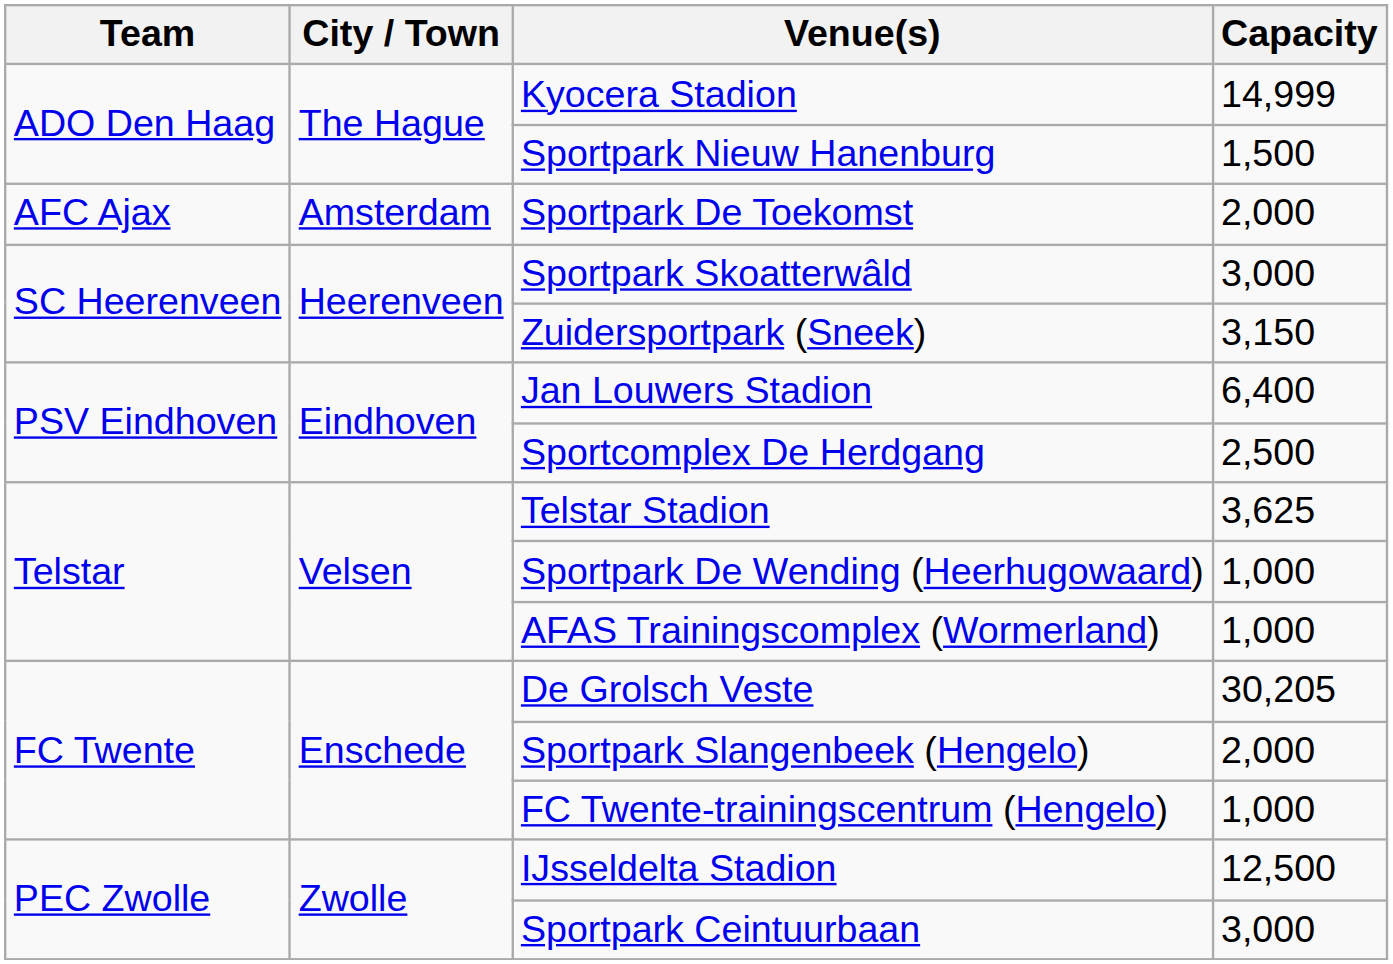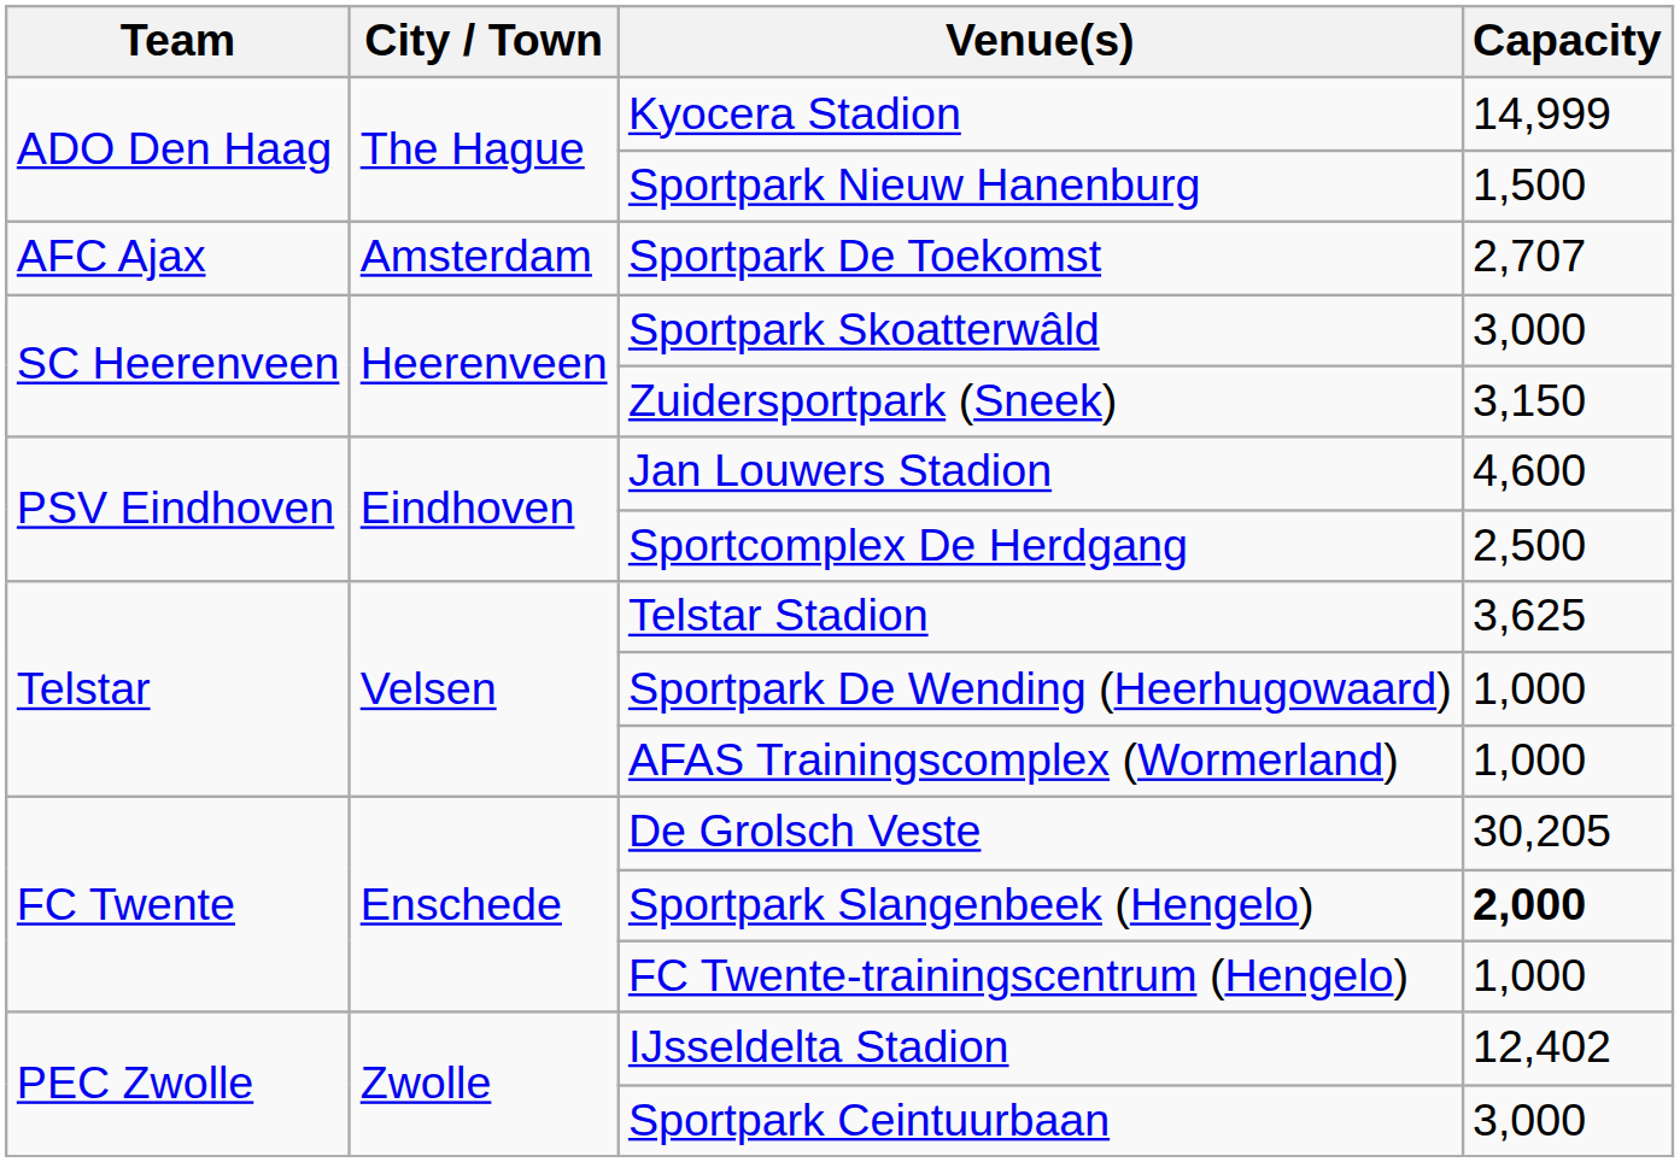Sportpark De Toekomst | Capacity: 2,000 -> 2,707
Jan Louwers Stadion | Capacity: 6,400 -> 4,600
Sportpark Slangenbeek (Hengelo) | Capacity: normal -> bold
IJsseldelta Stadion | Capacity: 12,500 -> 12,402
